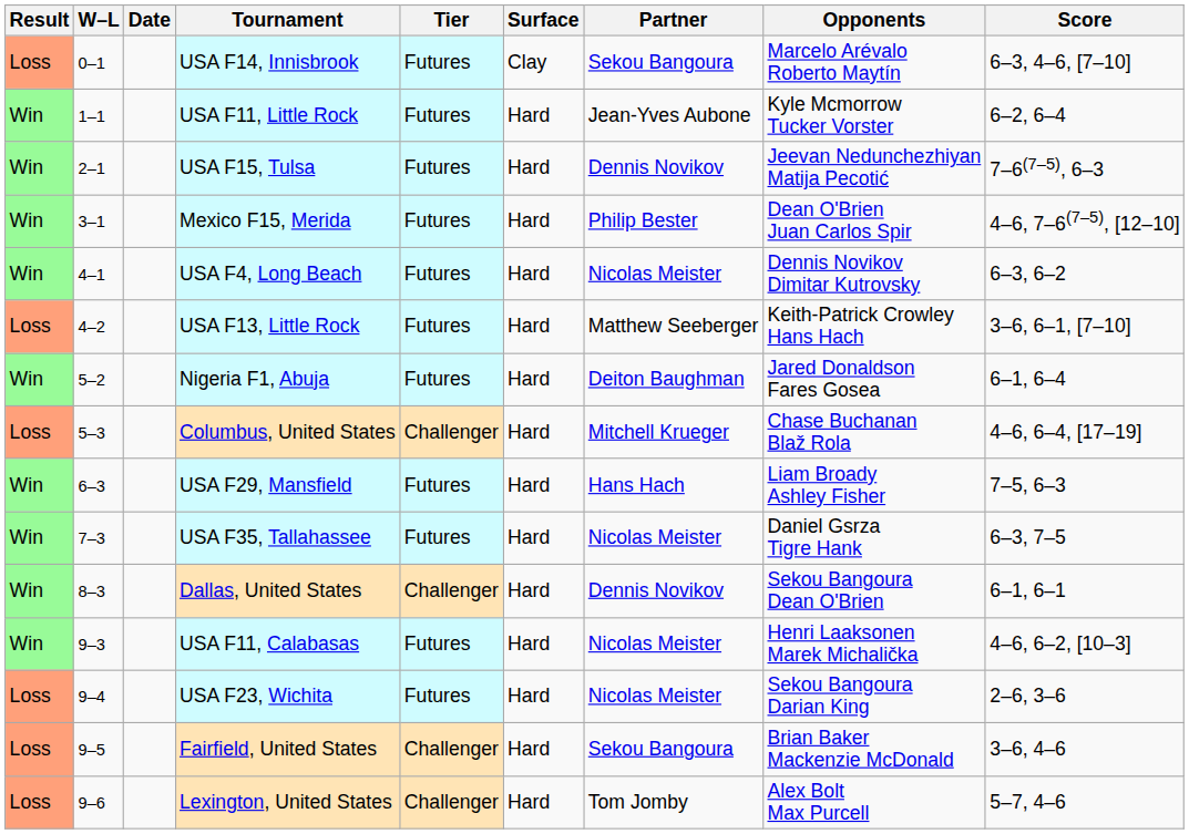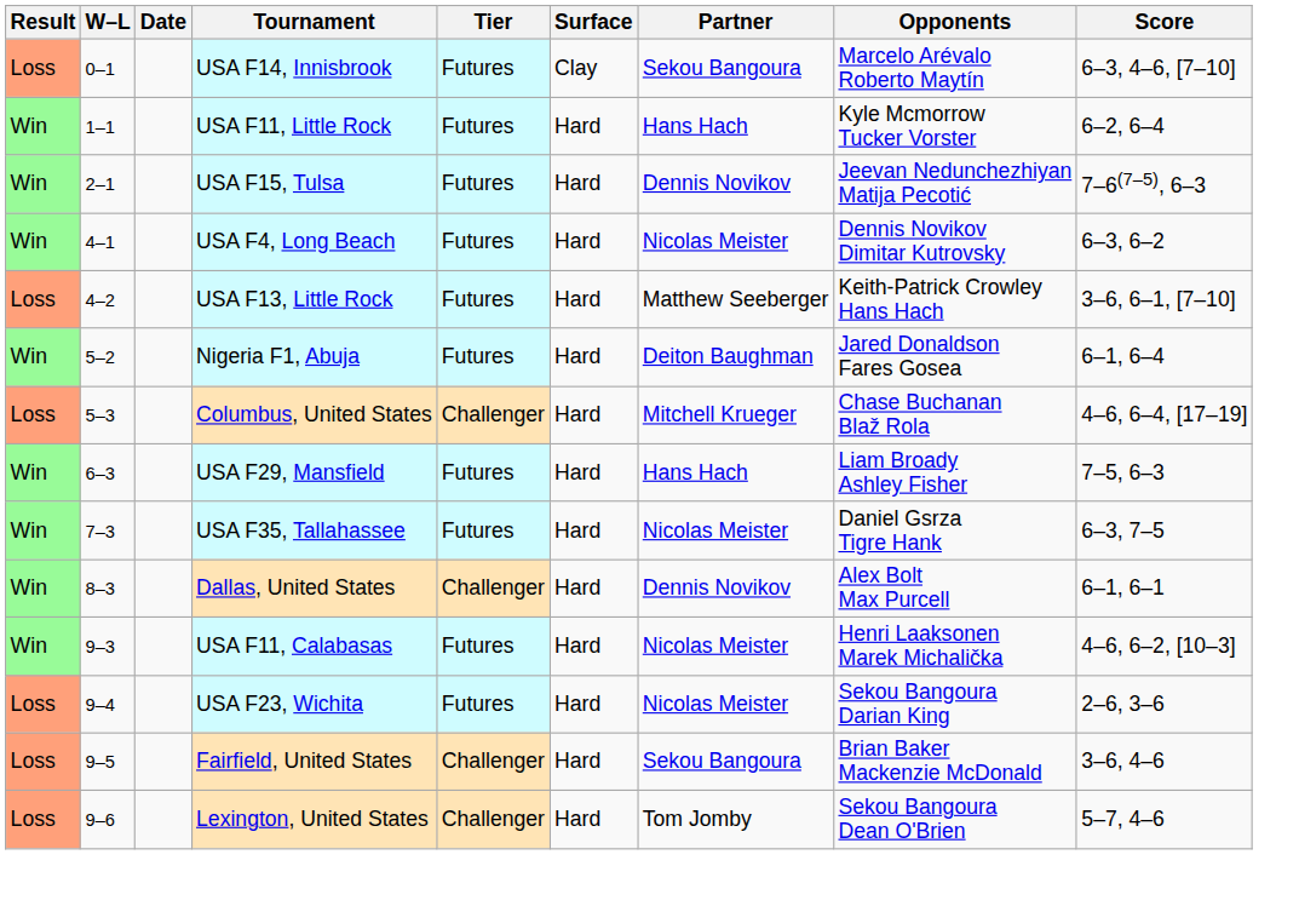USA F11, Little Rock | Partner: Jean-Yves Aubone -> Hans Hach
- row: Win | 3–1 | Mexico F15, Merida | Futures | Hard | Philip Bester | Dean O'Brien Juan Carlos Spir | 4–6, 7–6(7–5), [12–10]
Dallas, United States | Opponents: Sekou Bangoura Dean O'Brien -> Alex Bolt Max Purcell
Lexington, United States | Opponents: Alex Bolt Max Purcell -> Sekou Bangoura Dean O'Brien
